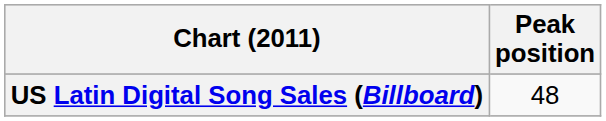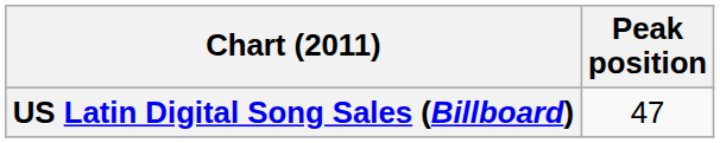US Latin Digital Song Sales (Billboard) | Peak position: 48 -> 47
